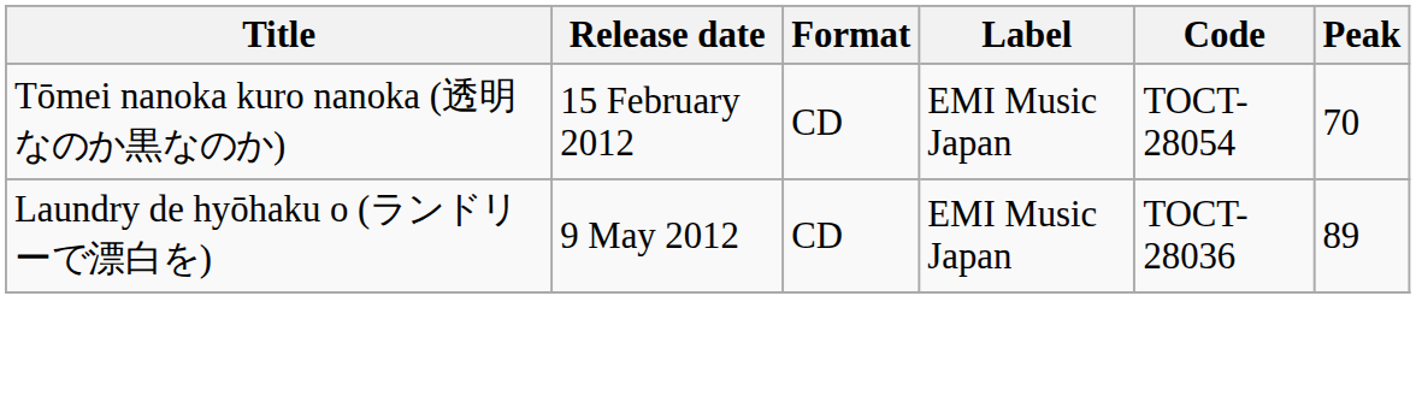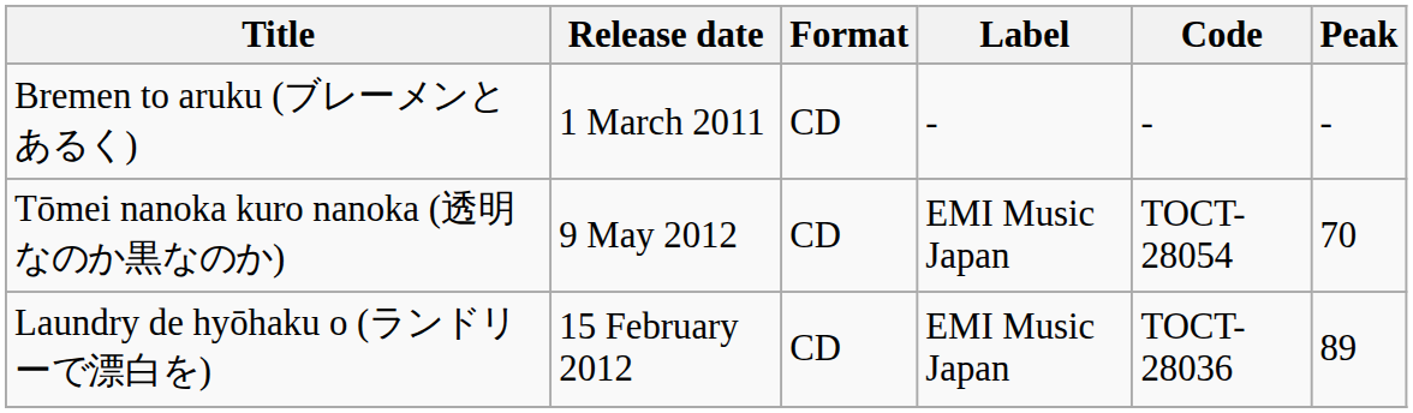+ row: Bremen to aruku (ブレーメンとあるく) | 1 March 2011 | CD | - | - | -
Tōmei nanoka kuro nanoka (透明なのか黒なのか) | Release date: 15 February 2012 -> 9 May 2012
Laundry de hyōhaku o (ランドリーで漂白を) | Release date: 9 May 2012 -> 15 February 2012
